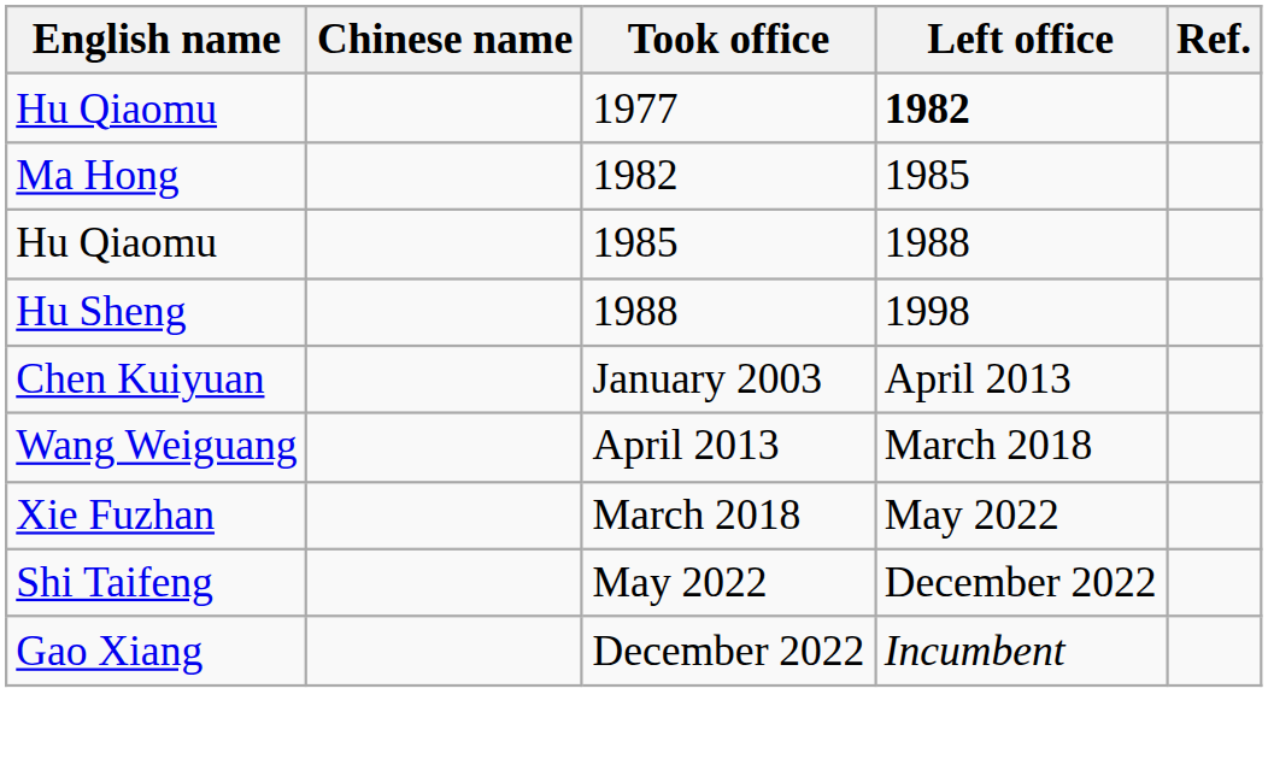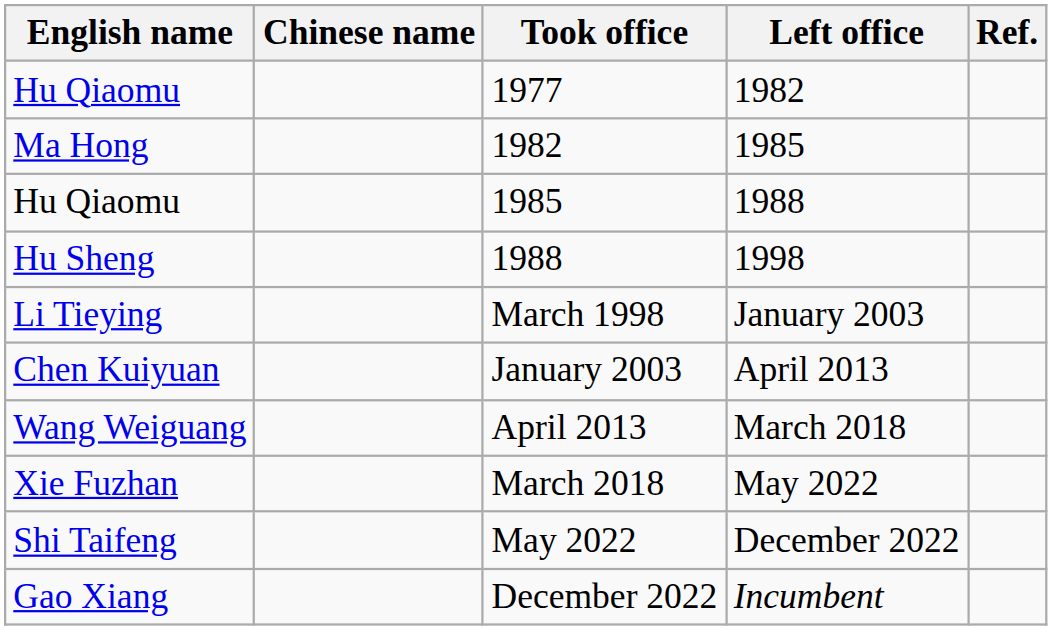1977 | Left office: bold -> normal
+ row: Li Tieying | March 1998 | January 2003
